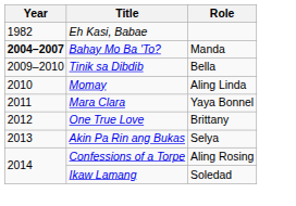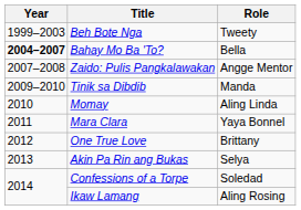- row: 1982 | Eh Kasi, Babae
+ row: 1999–2003 | Beh Bote Nga | Tweety
Bahay Mo Ba 'To? | Role: Manda -> Bella
+ row: 2007–2008 | Zaido: Pulis Pangkalawakan | Angge Mentor
Tinik sa Dibdib | Role: Bella -> Manda
Confessions of a Torpe | Role: Aling Rosing -> Soledad
Ikaw Lamang | Role: Soledad -> Aling Rosing
